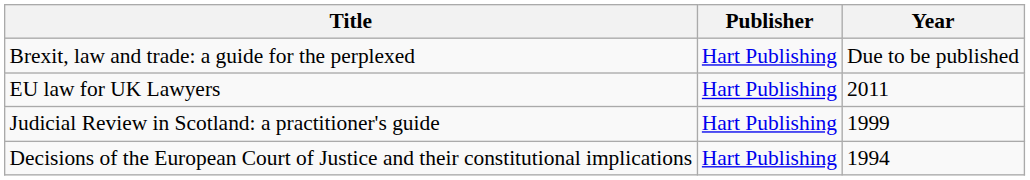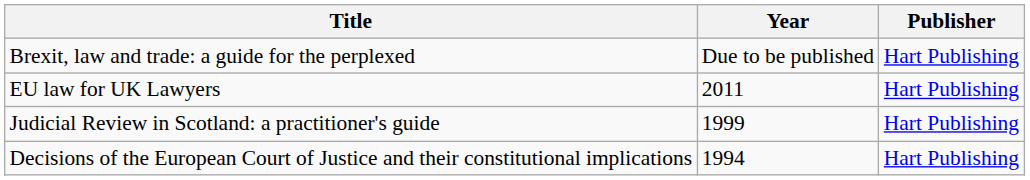columns swapped: Publisher <-> Year
